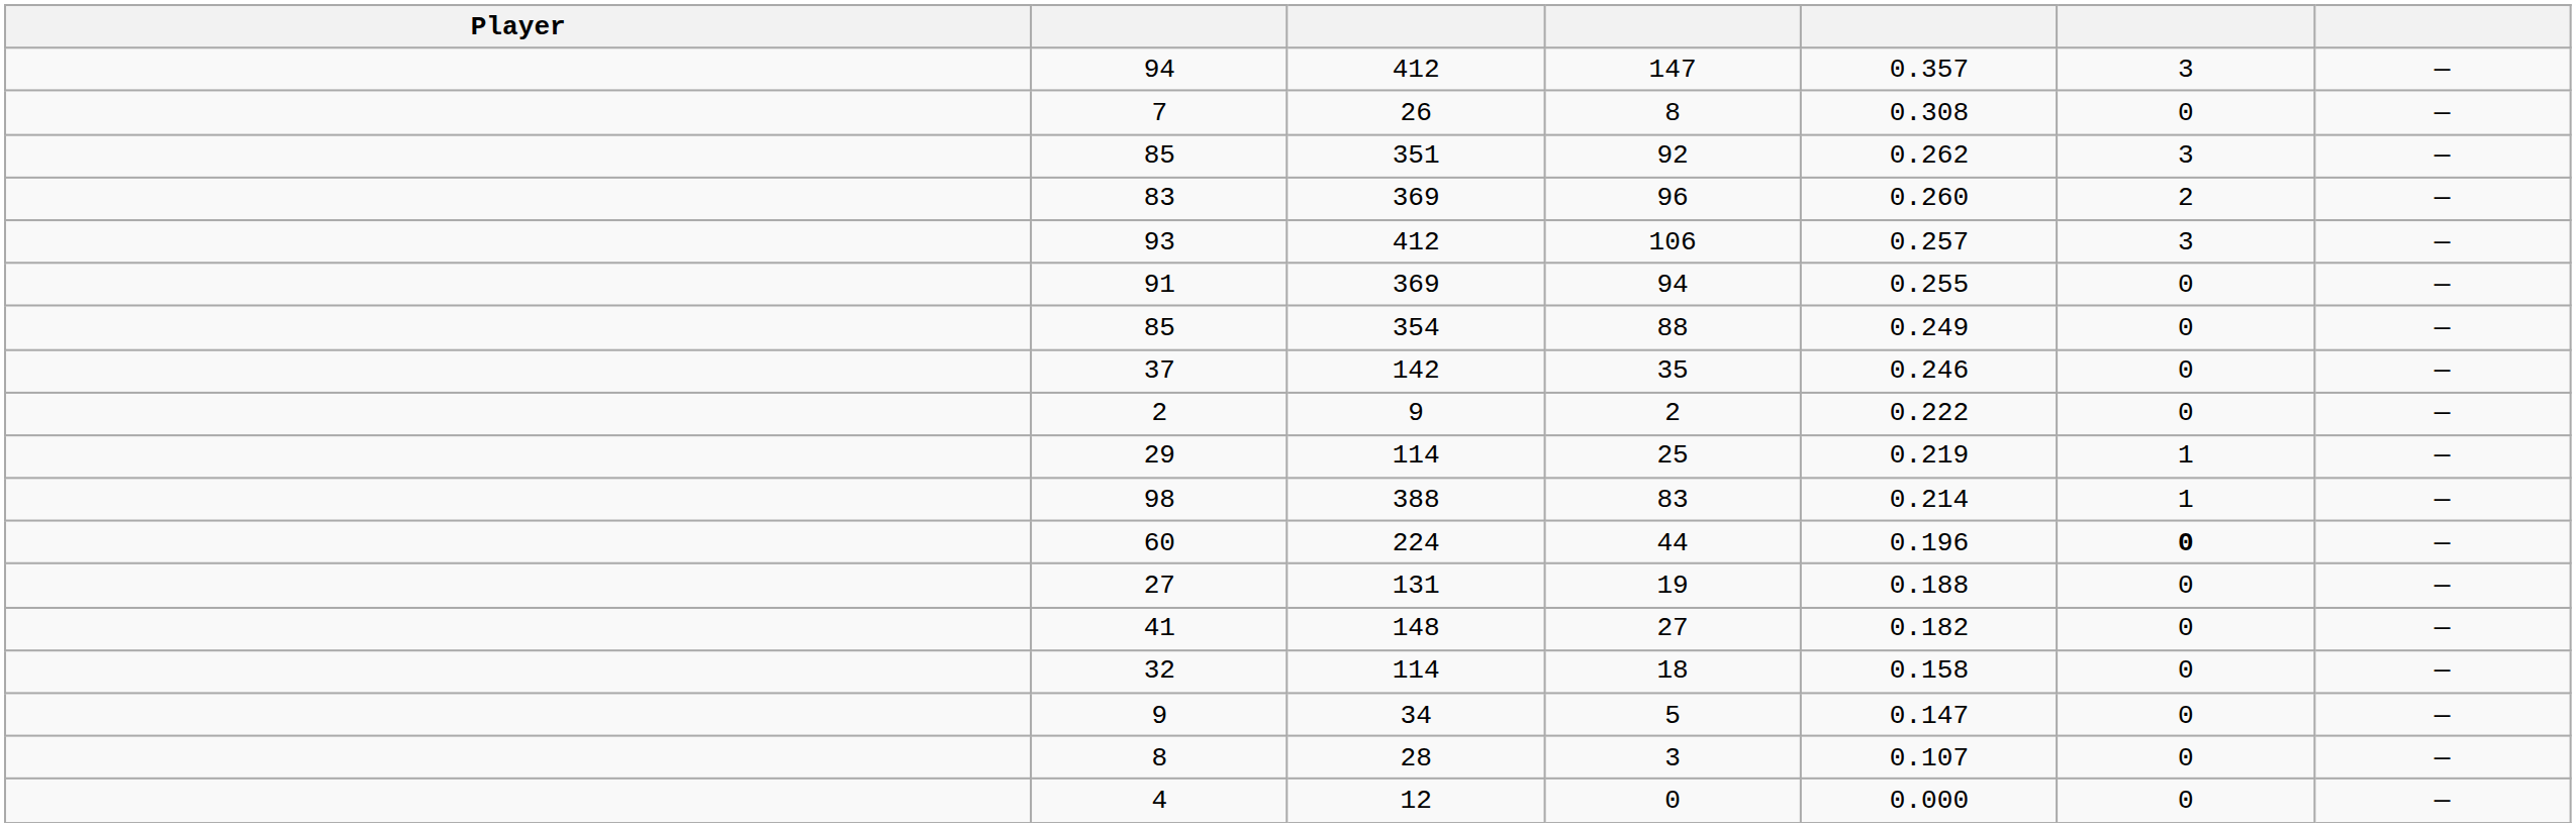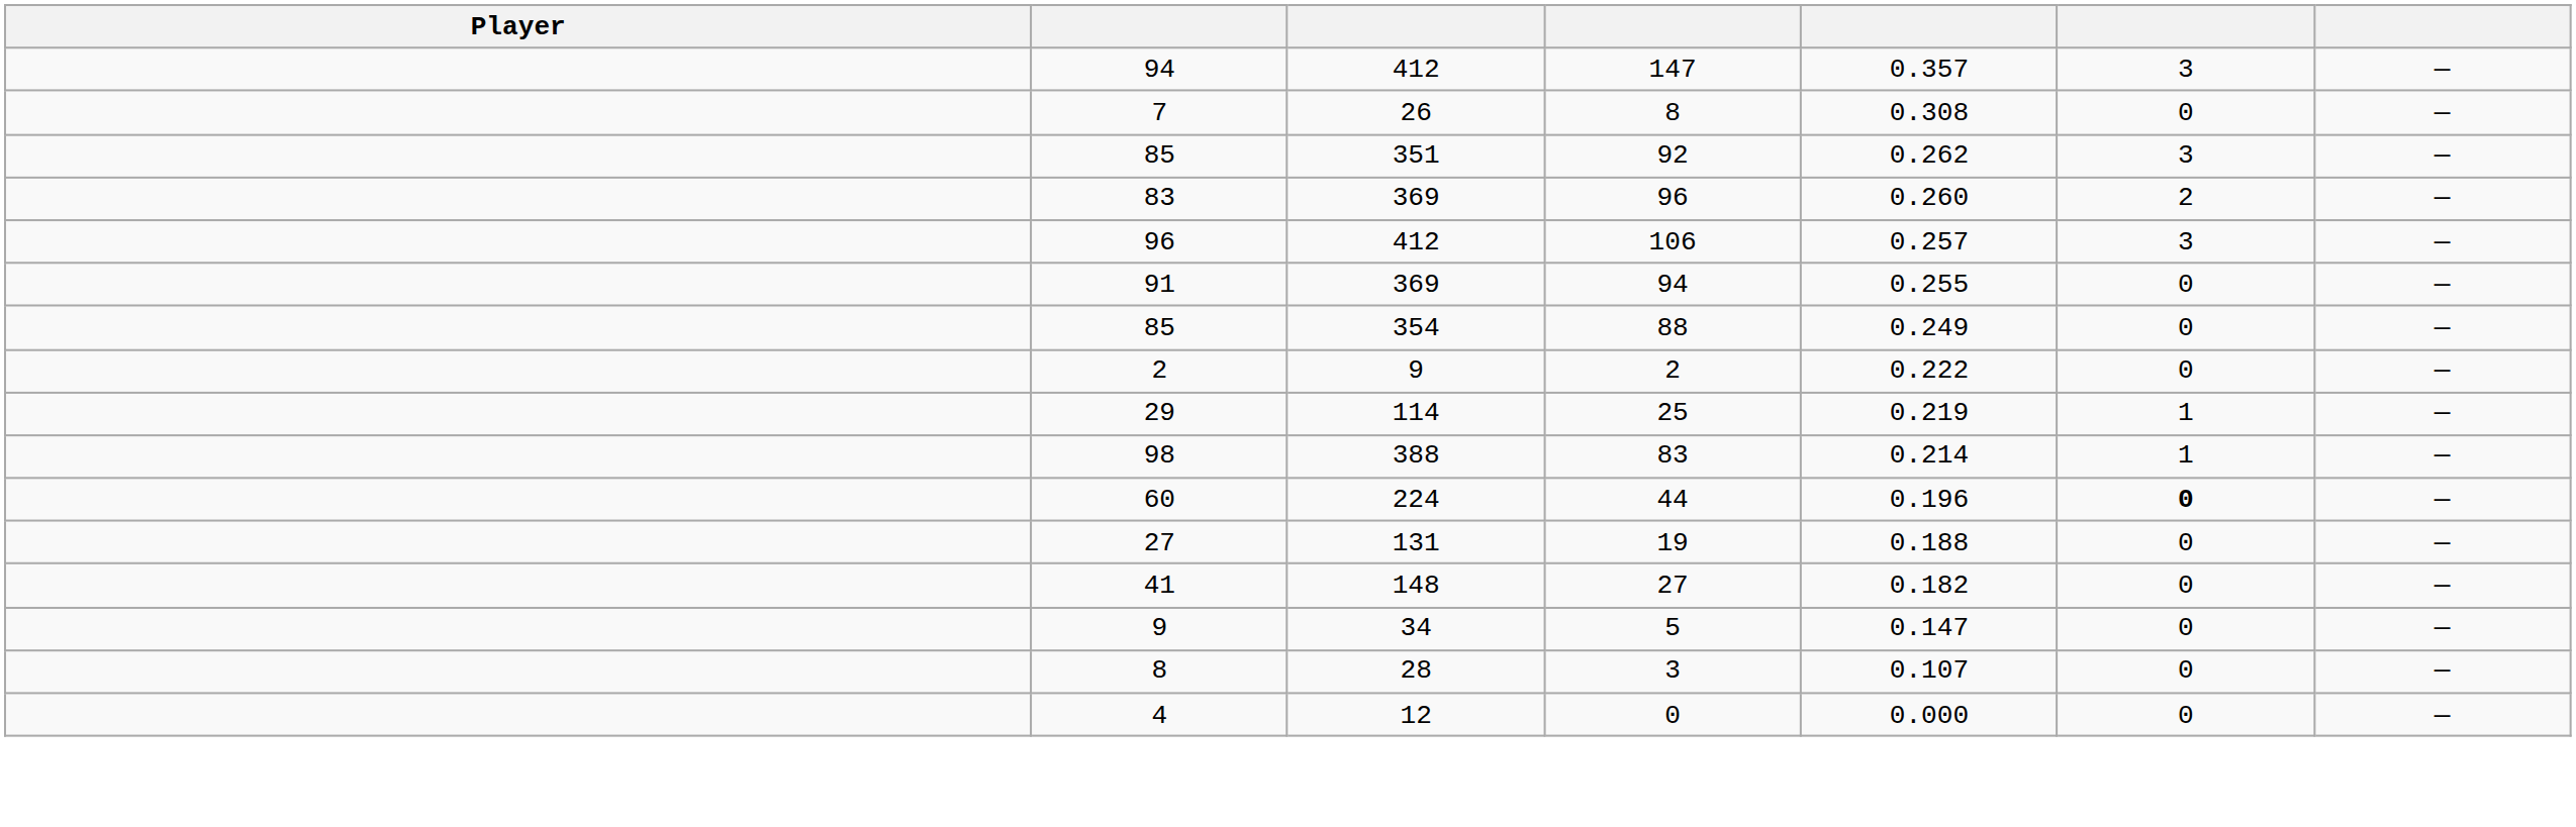106 | column 2: 93 -> 96
- row: 37 | 142 | 35 | 0.246 | 0 | —
- row: 32 | 114 | 18 | 0.158 | 0 | —
